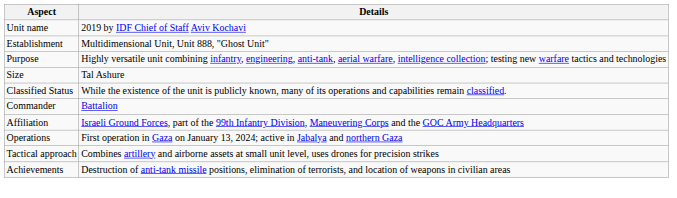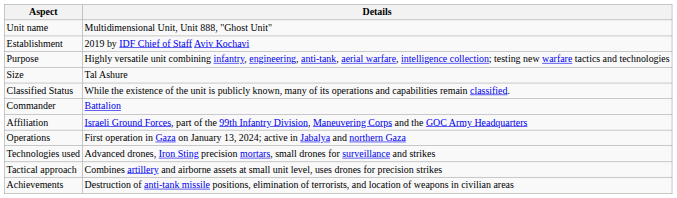Unit name | Details: 2019 by IDF Chief of Staff Aviv Kochavi -> Multidimensional Unit, Unit 888, "Ghost Unit"
Establishment | Details: Multidimensional Unit, Unit 888, "Ghost Unit" -> 2019 by IDF Chief of Staff Aviv Kochavi
+ row: Technologies used | Advanced drones, Iron Sting precision mortars, small drones for surveillance and strikes
